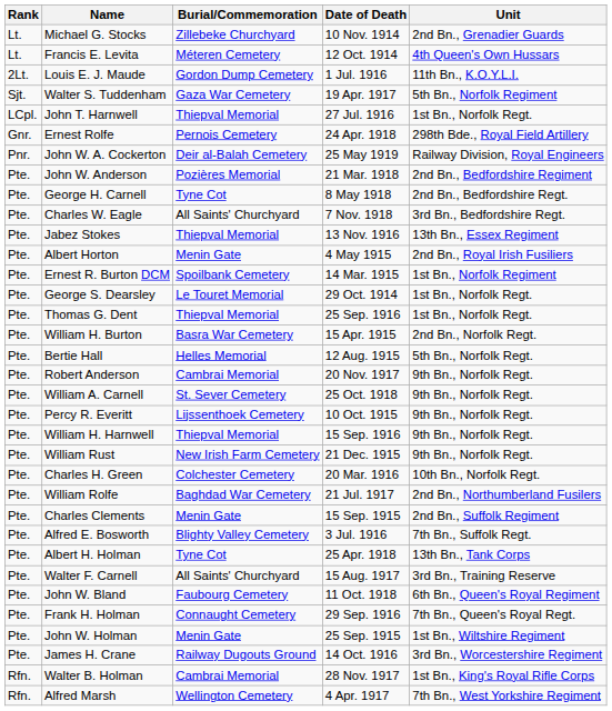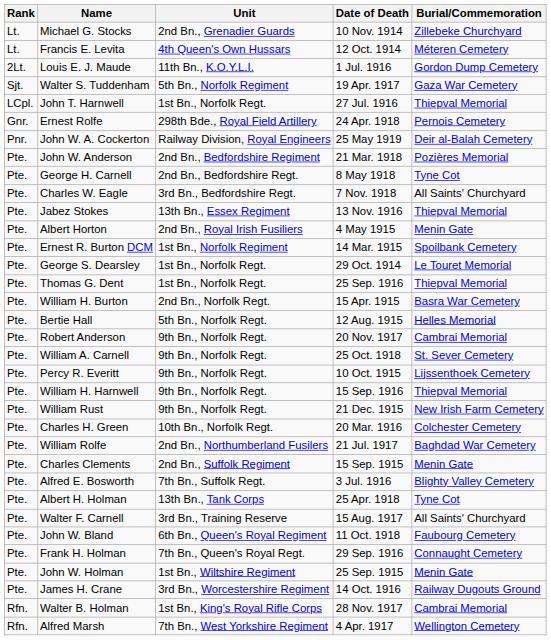columns swapped: Unit <-> Burial/Commemoration
